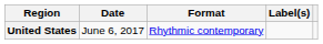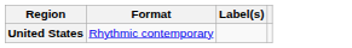- column: Date | June 6, 2017
